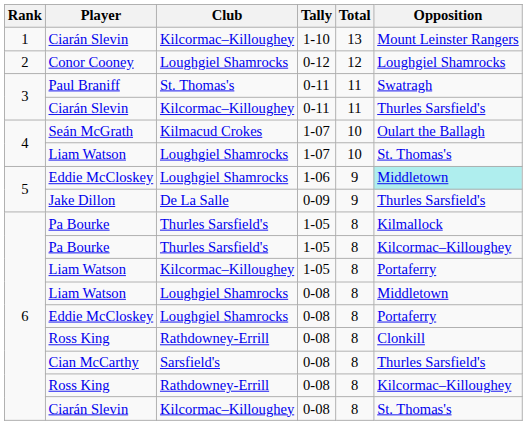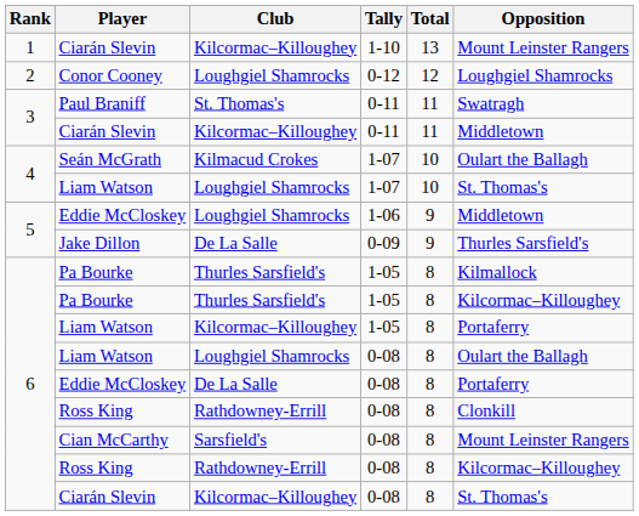Ciarán Slevin / 0-11 | Opposition: Thurles Sarsfield's -> Middletown
Eddie McCloskey / 1-06 | Opposition: paleturquoise background -> no background
Liam Watson / 0-08 | Opposition: Middletown -> Oulart the Ballagh
Eddie McCloskey / 0-08 | Club: Loughgiel Shamrocks -> De La Salle
Cian McCarthy | Opposition: Thurles Sarsfield's -> Mount Leinster Rangers
